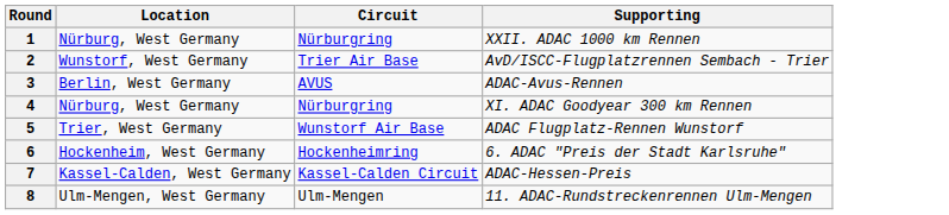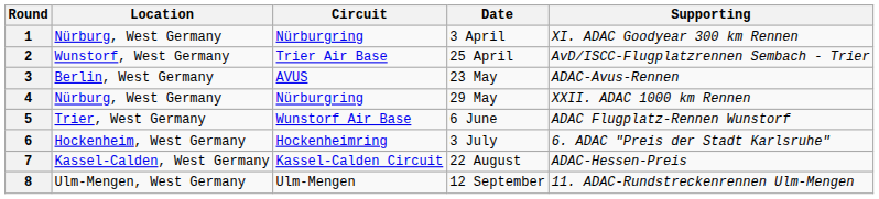+ column: Date | 3 April | 25 April | 23 May | 29 May | 6 June | 3 July | 22 August | 12 September
1 | Supporting: XXII. ADAC 1000 km Rennen -> XI. ADAC Goodyear 300 km Rennen
4 | Supporting: XI. ADAC Goodyear 300 km Rennen -> XXII. ADAC 1000 km Rennen
